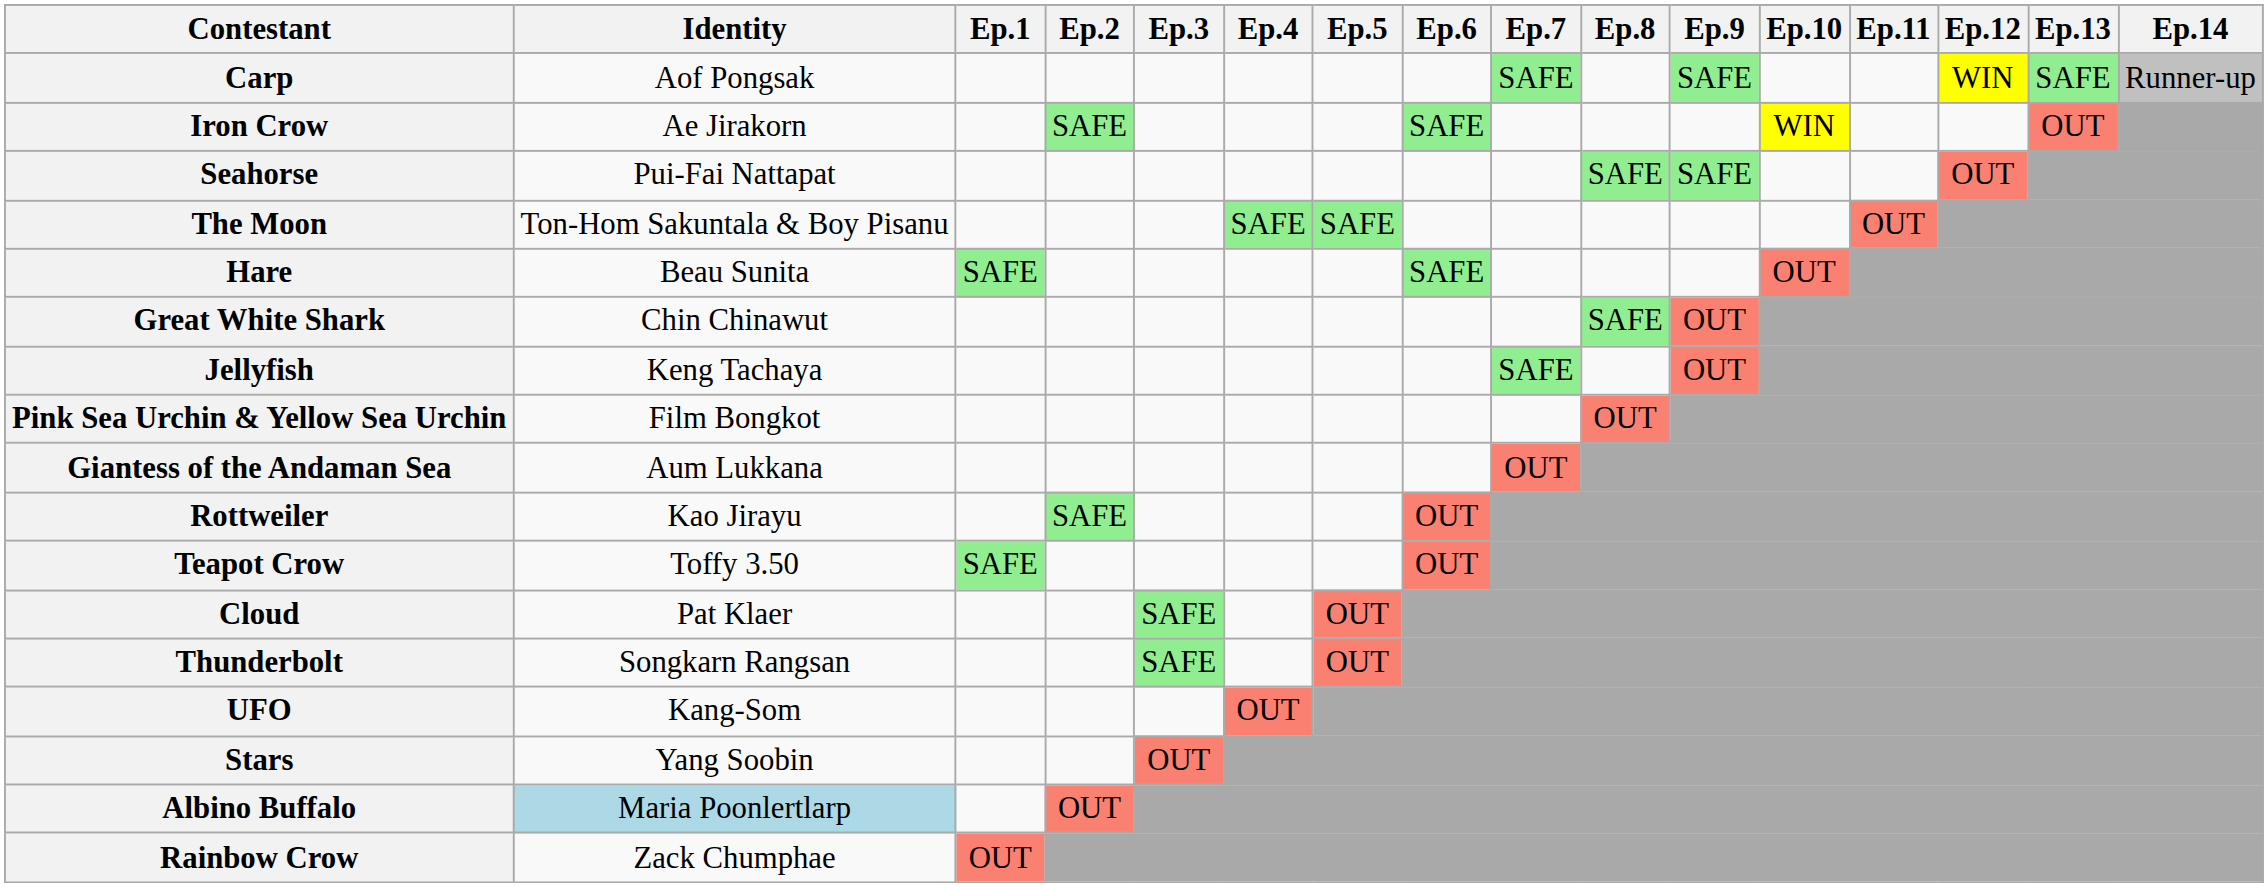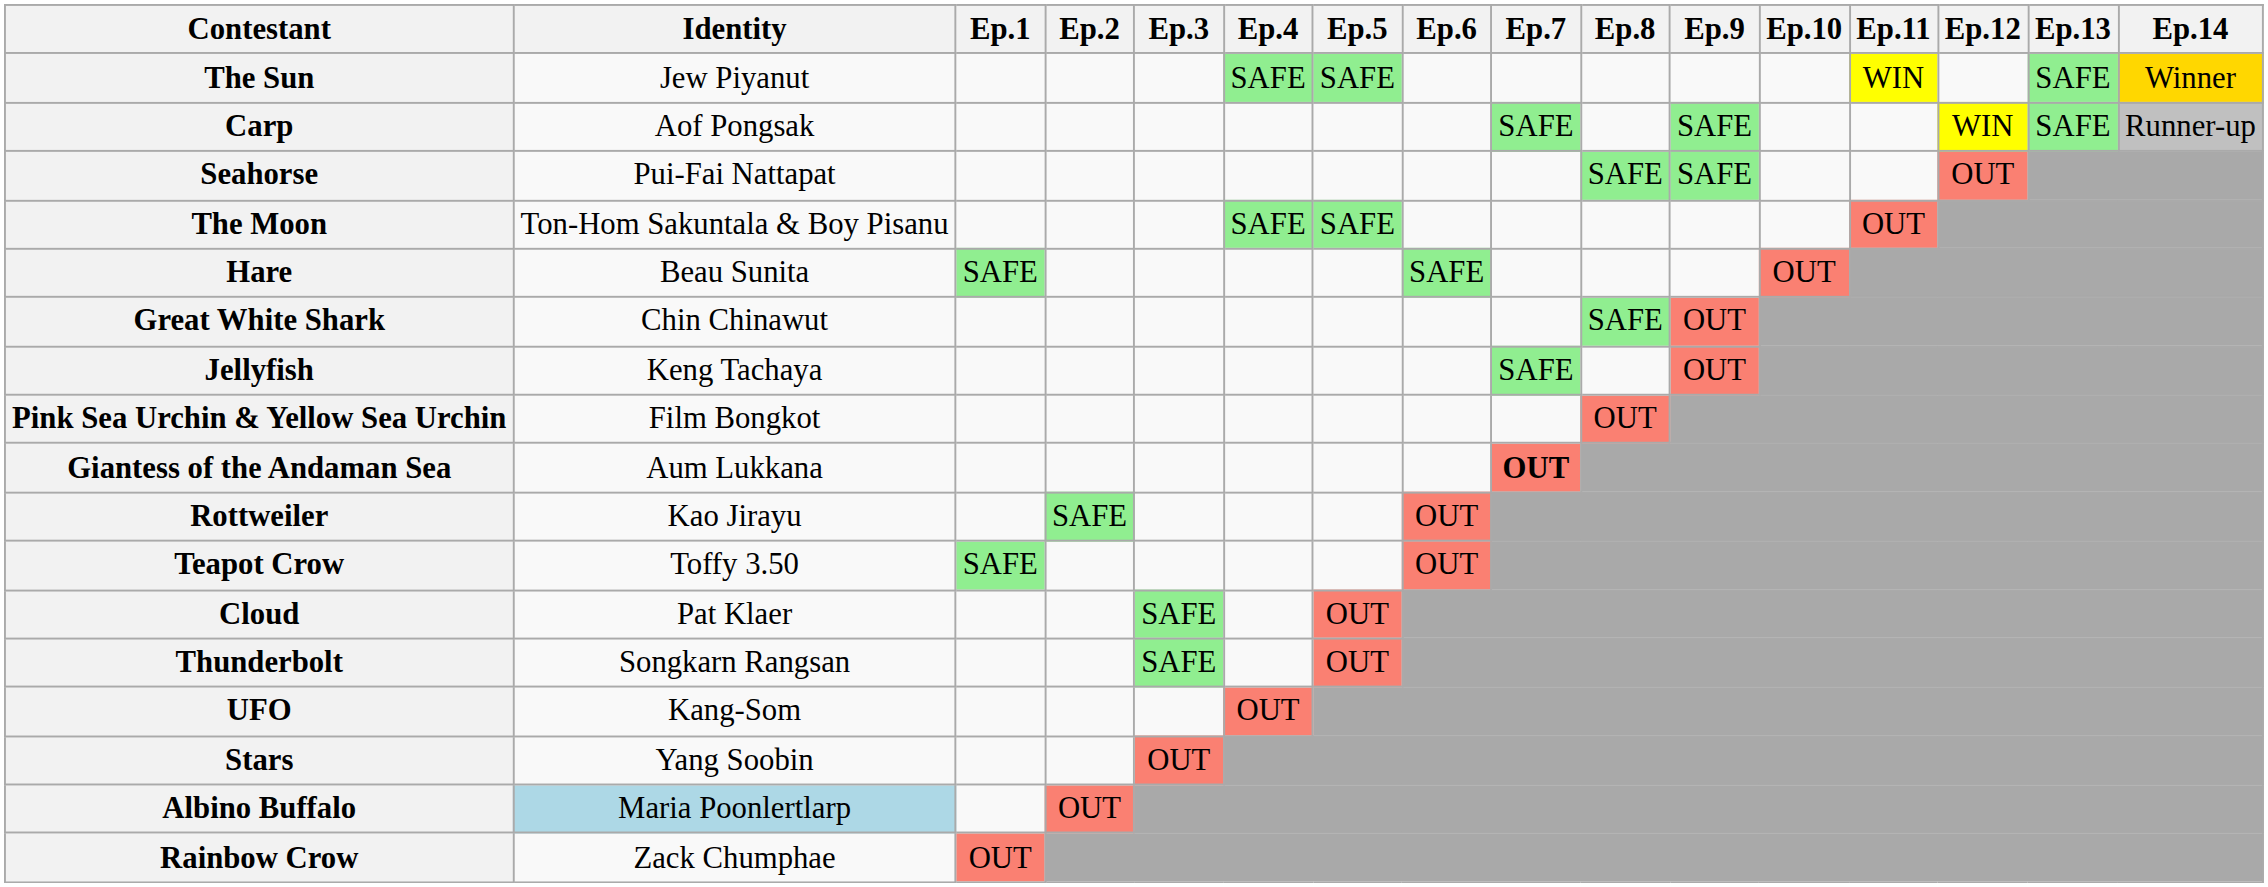+ row: The Sun | Jew Piyanut | SAFE | SAFE | WIN | SAFE | Winner
- row: Iron Crow | Ae Jirakorn | SAFE | SAFE | WIN | OUT
Giantess of the Andaman Sea | Ep.7: normal -> bold
